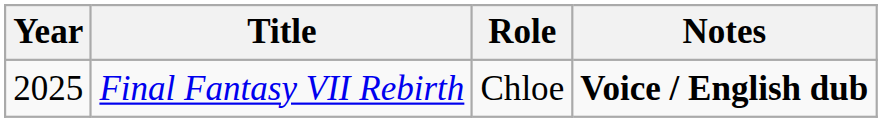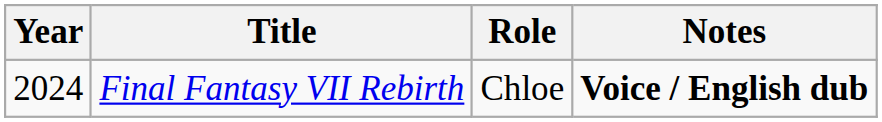Final Fantasy VII Rebirth | Year: 2025 -> 2024
